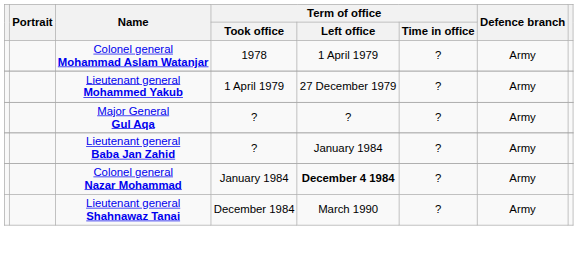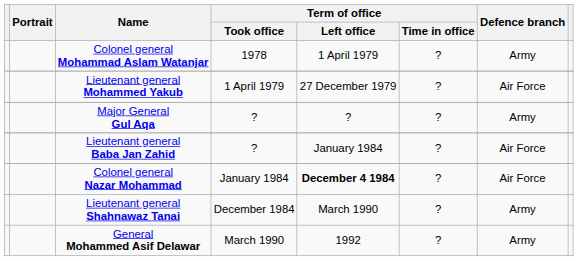Lieutenant general Mohammed Yakub | Defence branch: Army -> Air Force
Lieutenant general Baba Jan Zahid | Defence branch: Army -> Air Force
Colonel general Nazar Mohammad | Defence branch: Army -> Air Force
+ row: General Mohammed Asif Delawar | March 1990 | 1992 | ? | Army
